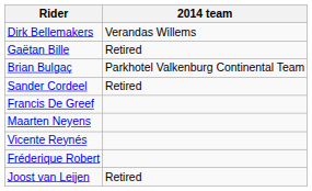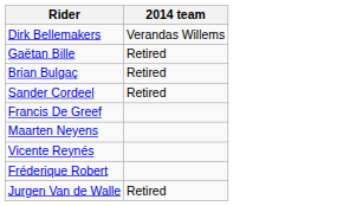Brian Bulgaç | 2014 team: Parkhotel Valkenburg Continental Team -> Retired
+ row: Jurgen Van de Walle | Retired
- row: Joost van Leijen | Retired
